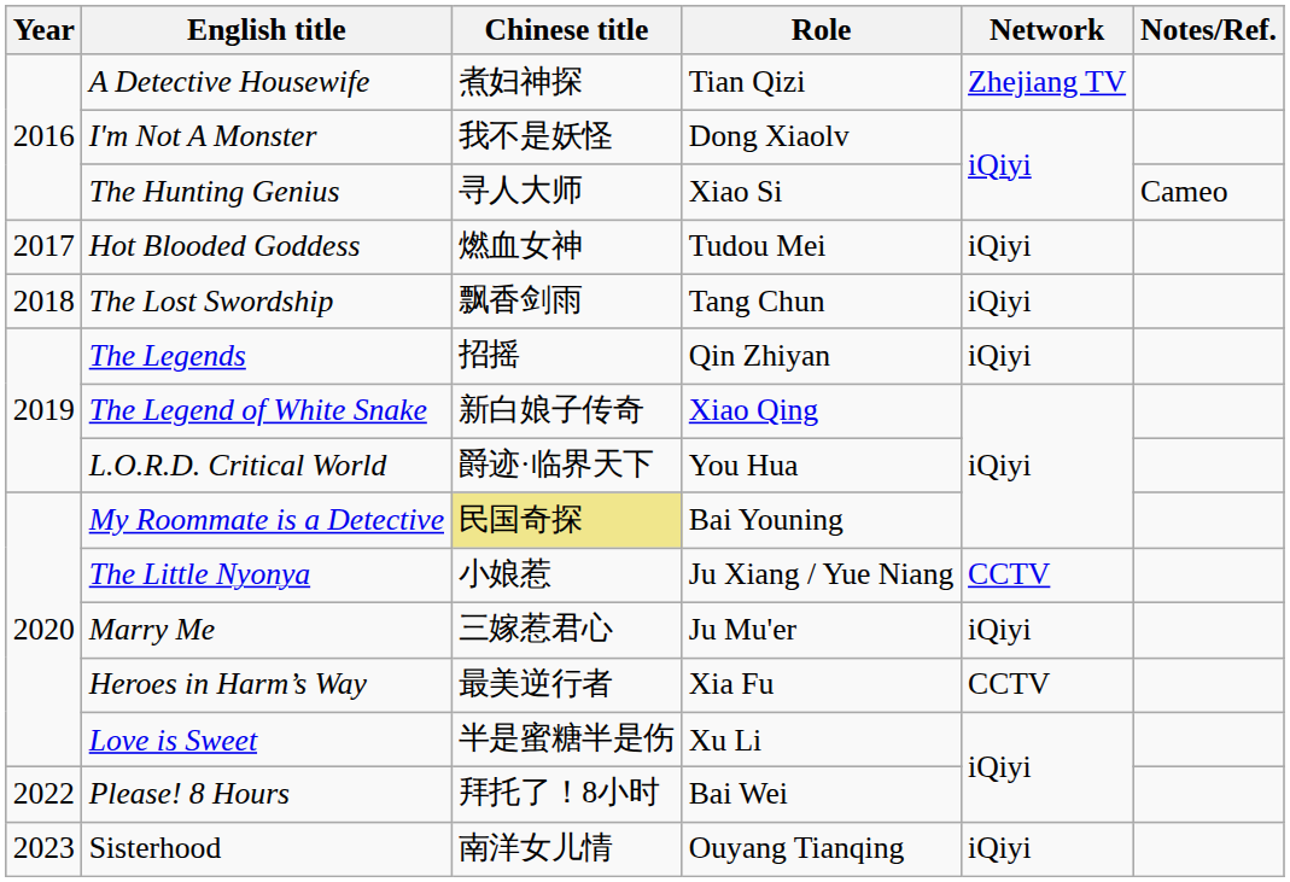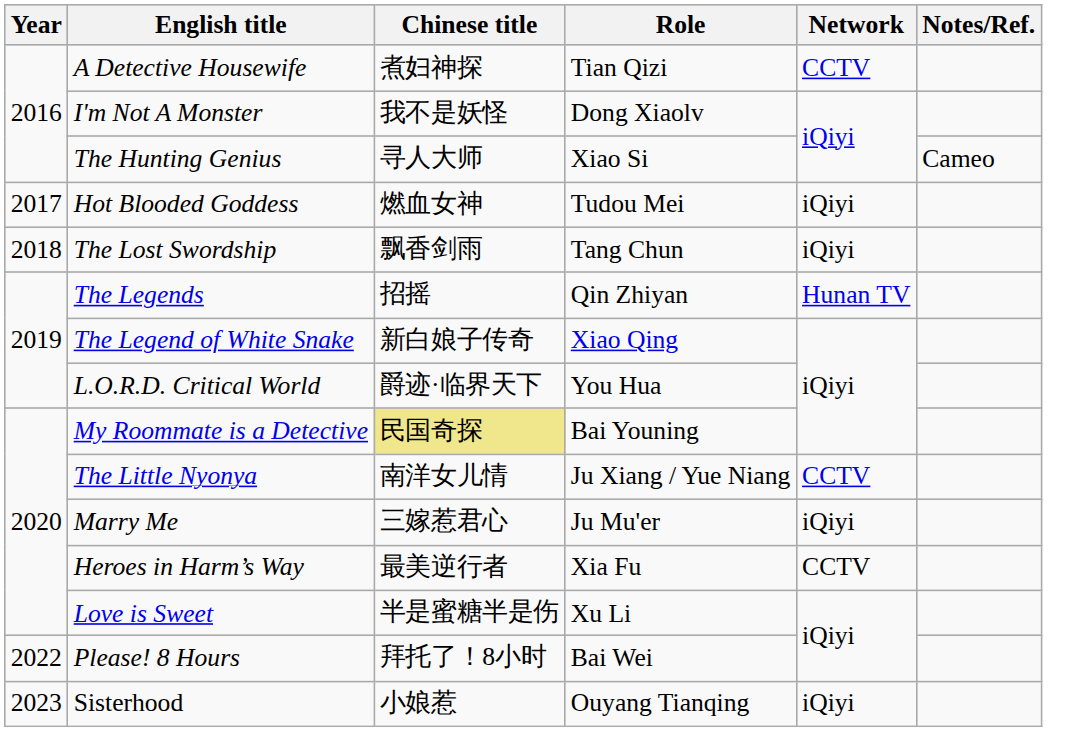A Detective Housewife | Network: Zhejiang TV -> CCTV
The Legends | Network: iQiyi -> Hunan TV
The Little Nyonya | Chinese title: 小娘惹 -> 南洋女儿情
Sisterhood | Chinese title: 南洋女儿情 -> 小娘惹
